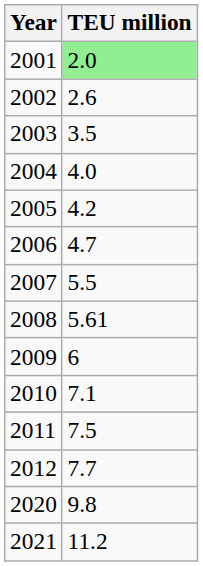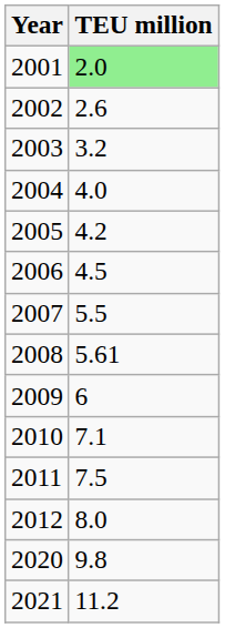2003 | TEU million: 3.5 -> 3.2
2006 | TEU million: 4.7 -> 4.5
2012 | TEU million: 7.7 -> 8.0
